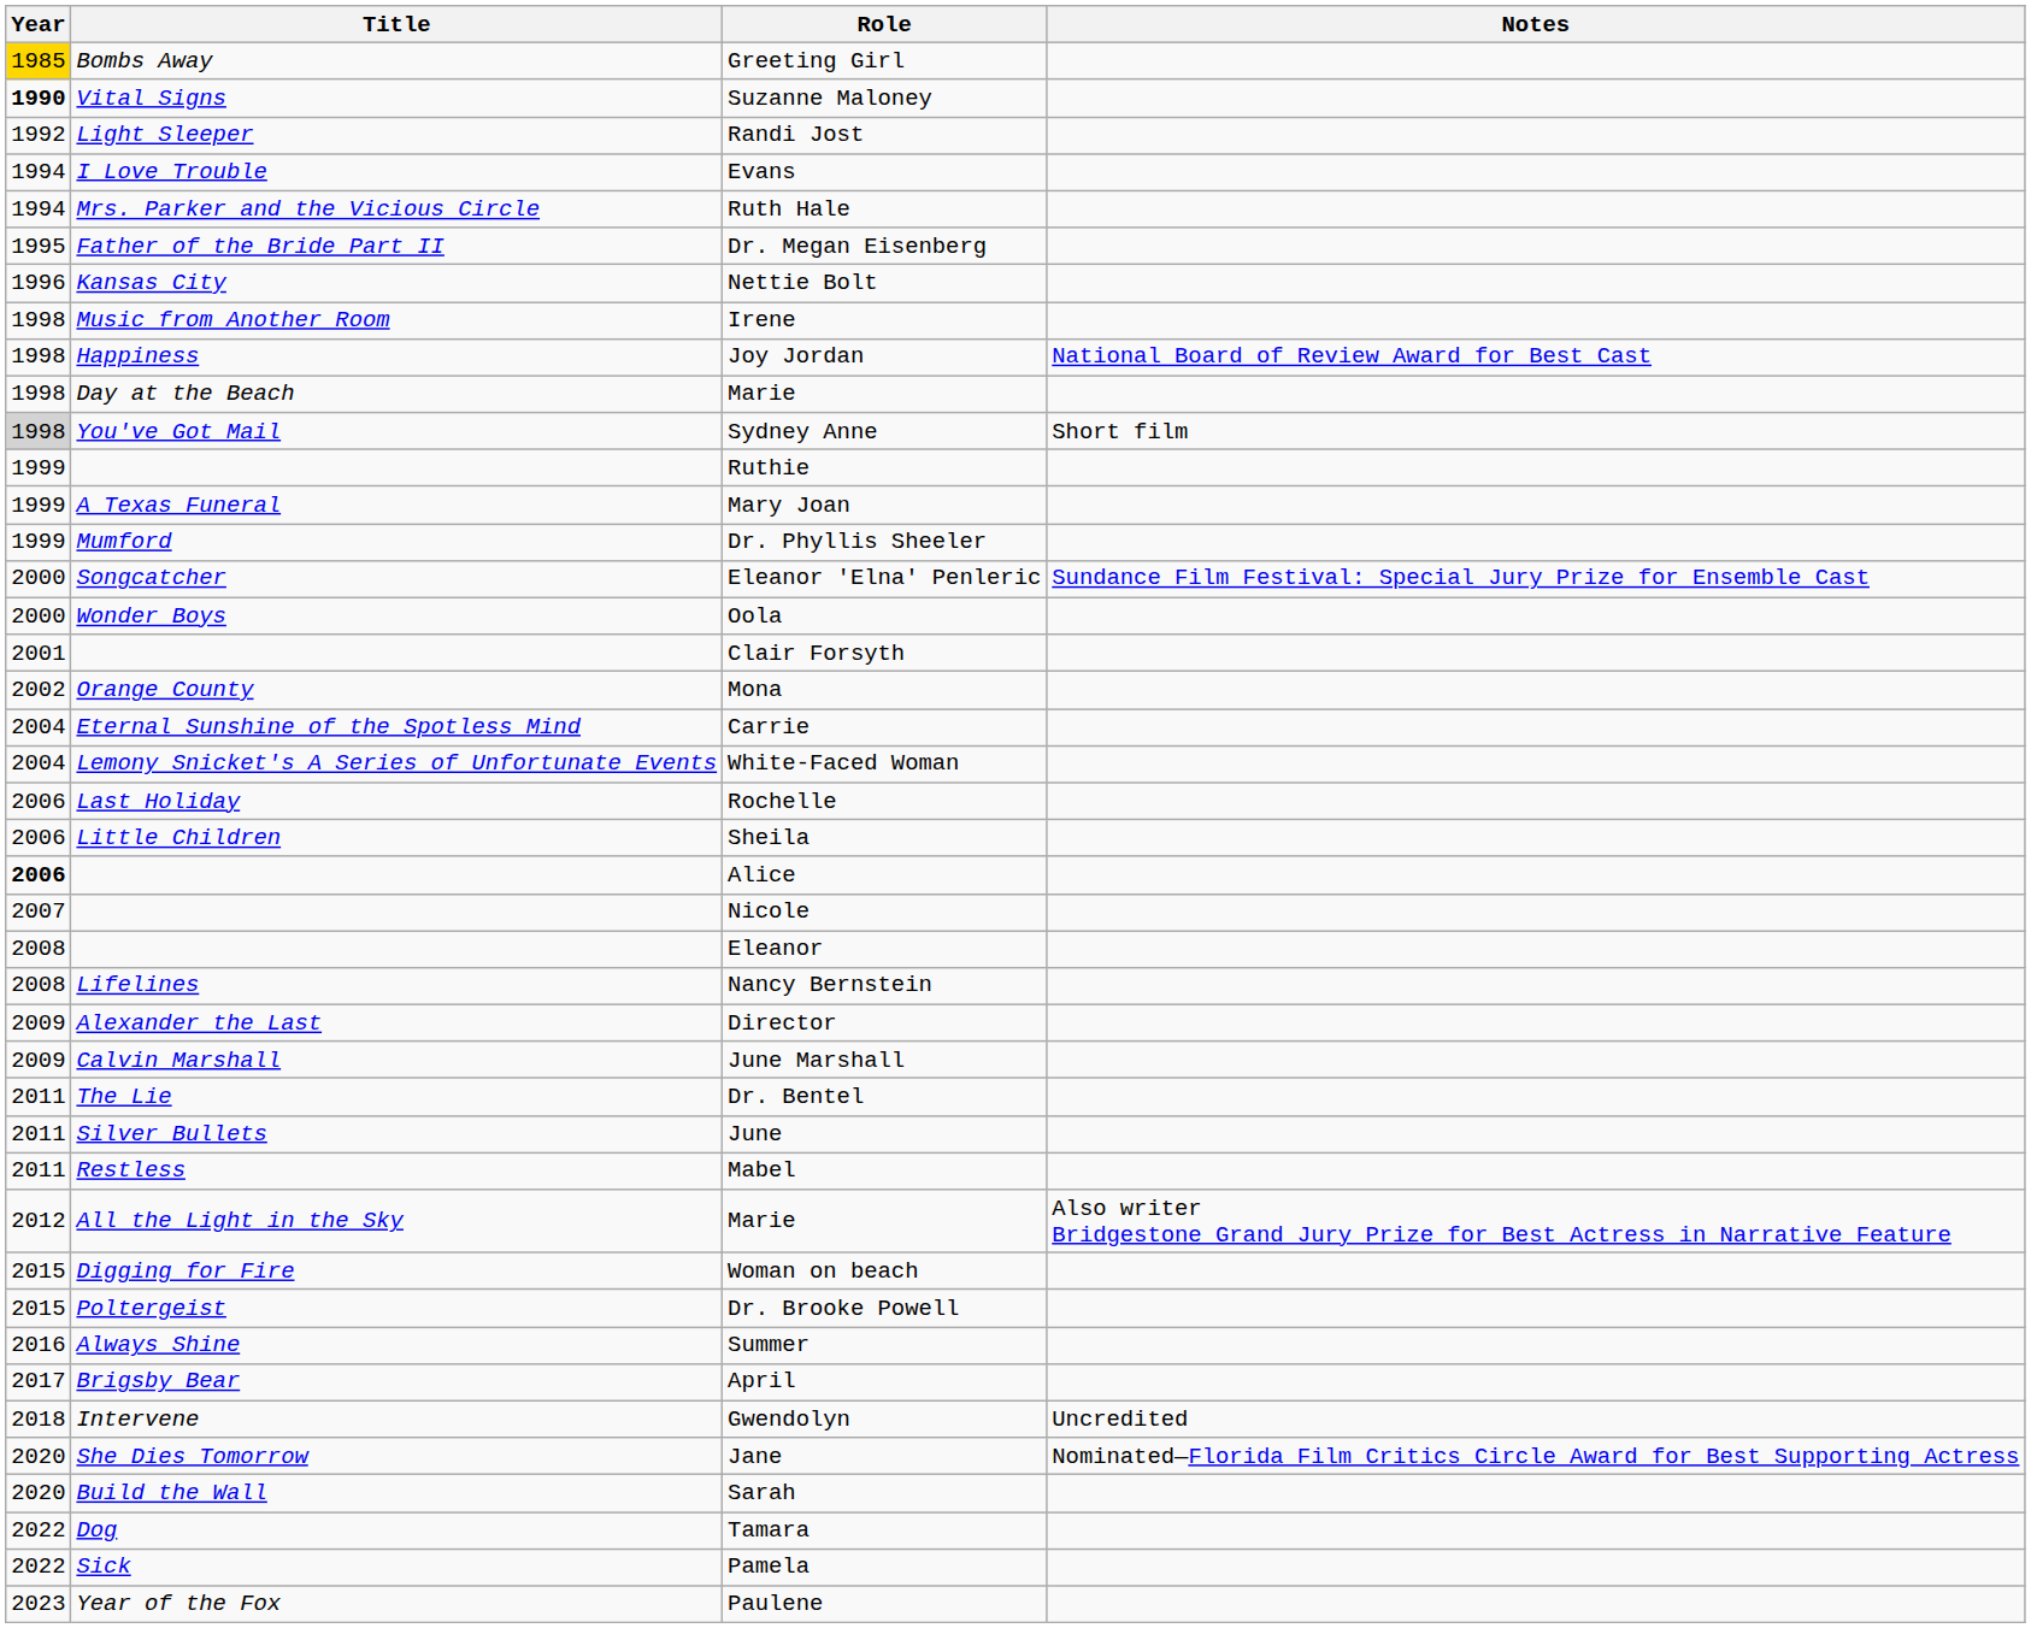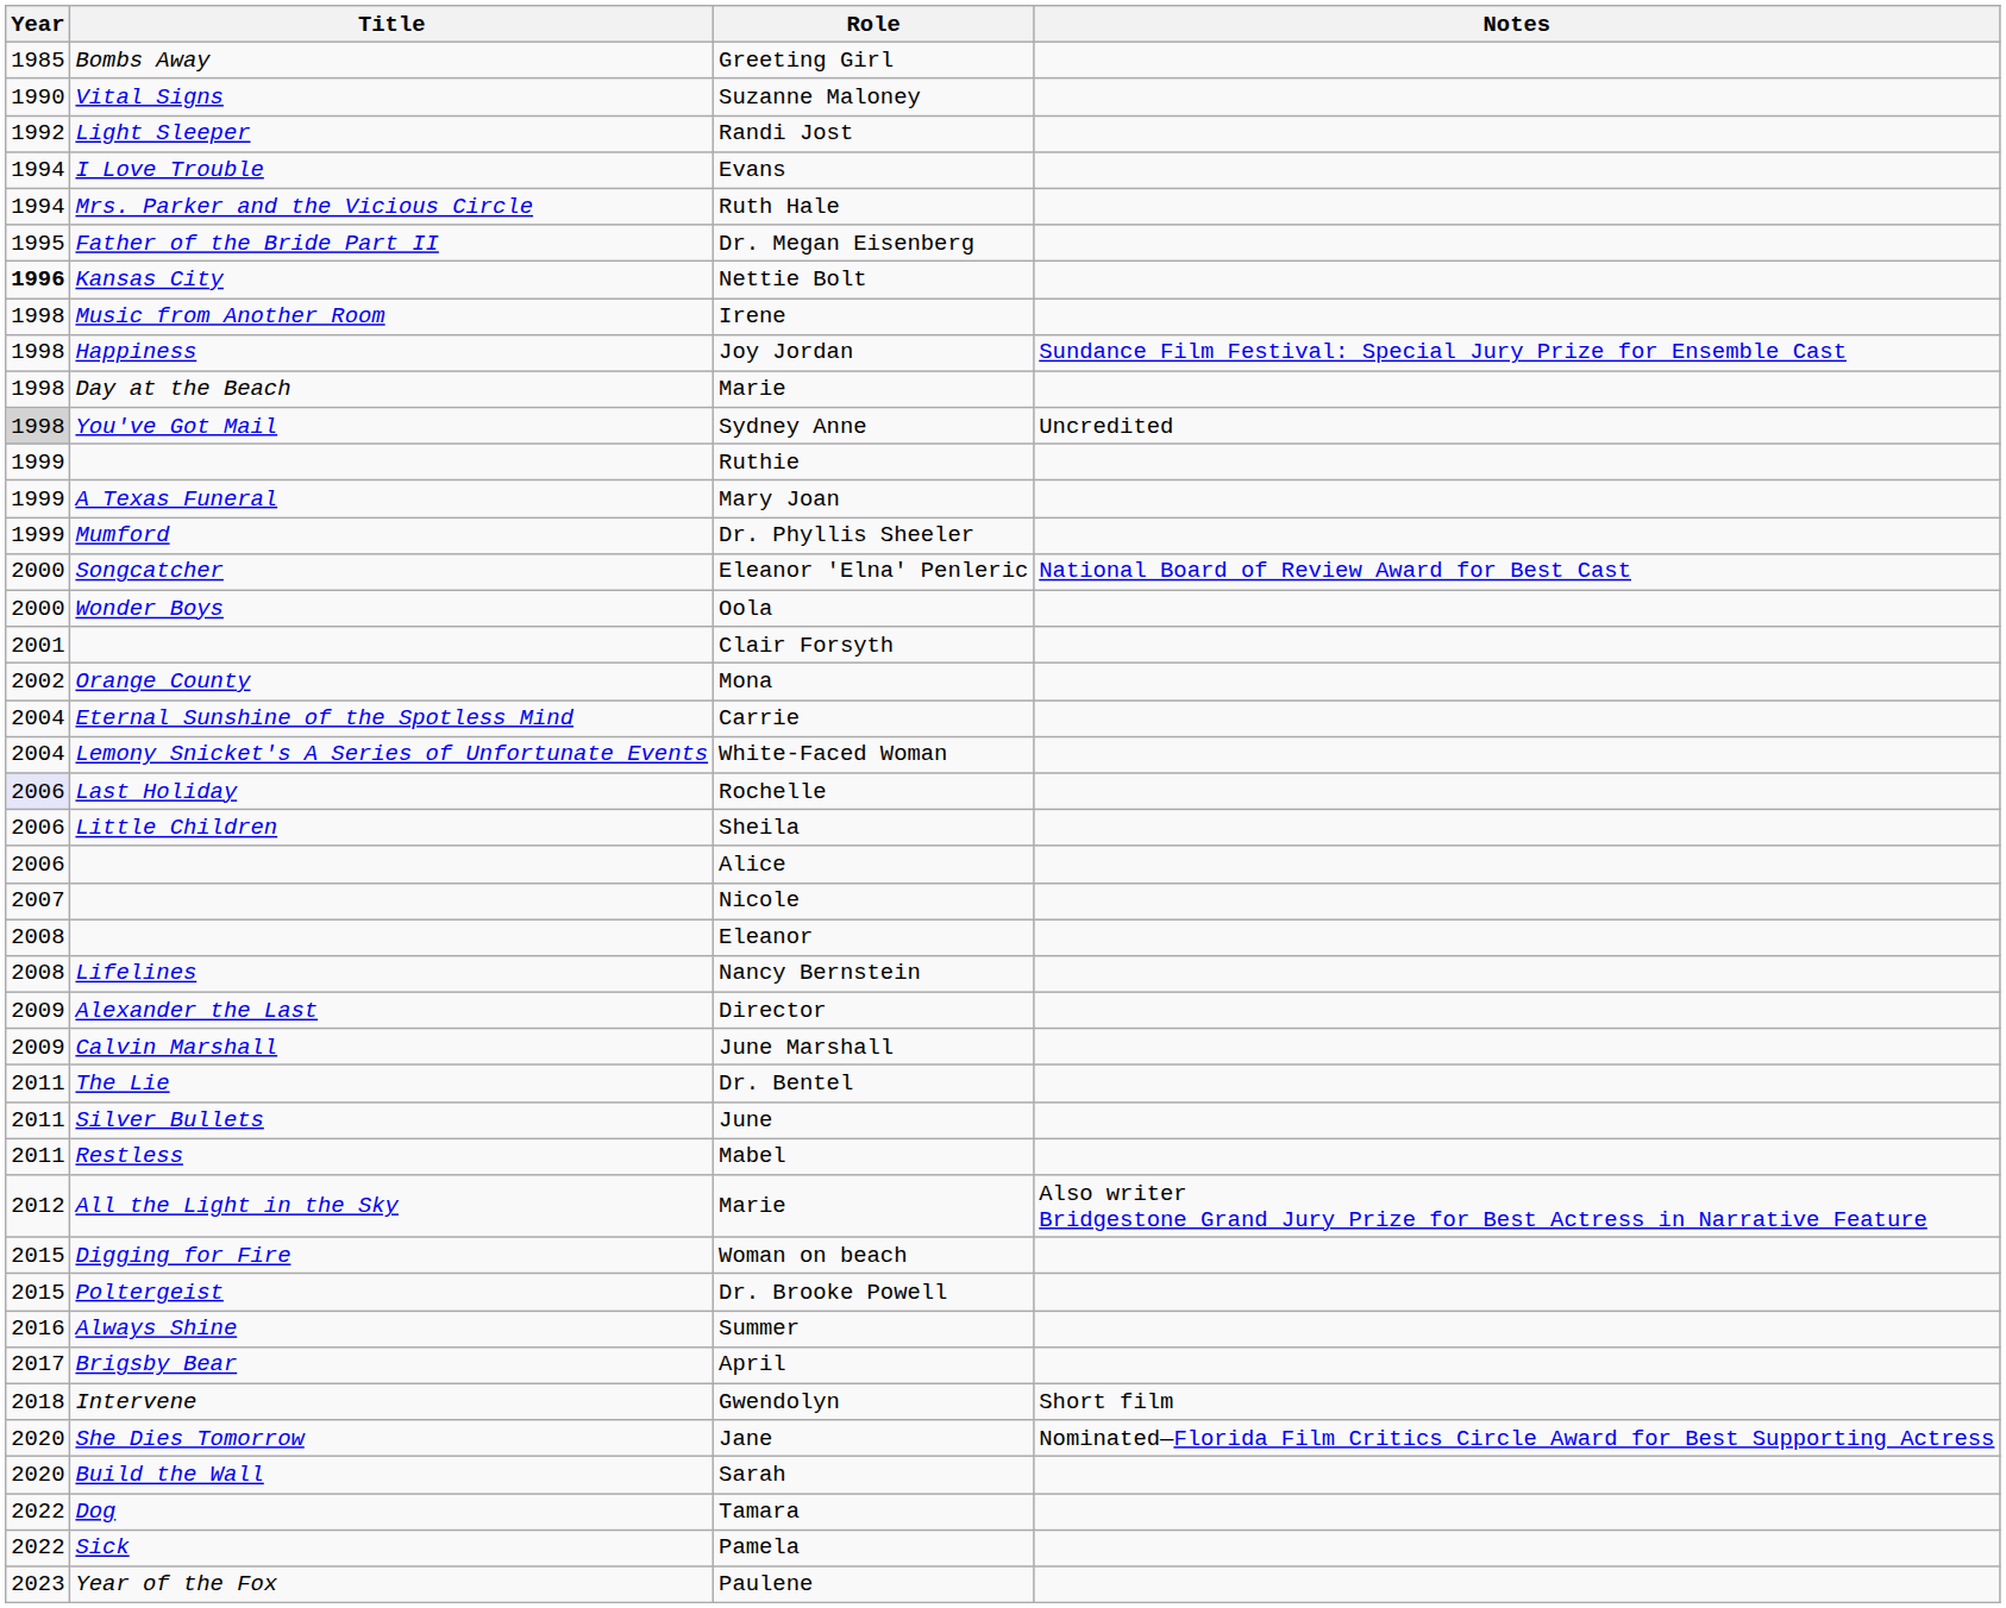Greeting Girl | Year: gold background -> no background
Suzanne Maloney | Year: bold -> normal
Nettie Bolt | Year: normal -> bold
Joy Jordan | Notes: National Board of Review Award for Best Cast -> Sundance Film Festival: Special Jury Prize for Ensemble Cast
Sydney Anne | Notes: Short film -> Uncredited
Eleanor 'Elna' Penleric | Notes: Sundance Film Festival: Special Jury Prize for Ensemble Cast -> National Board of Review Award for Best Cast
Rochelle | Year: no background -> lavender background
Alice | Year: bold -> normal
Gwendolyn | Notes: Uncredited -> Short film
